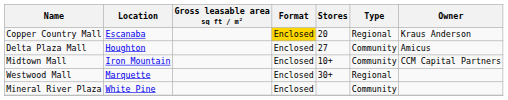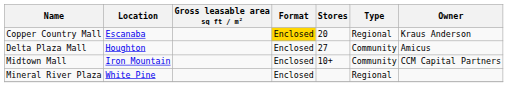- row: Westwood Mall | Marquette | Enclosed | 30+ | Regional
Mineral River Plaza | Type: Community -> Regional
